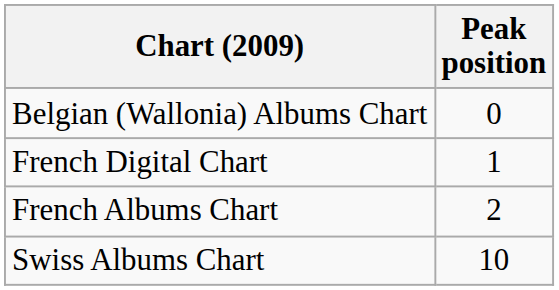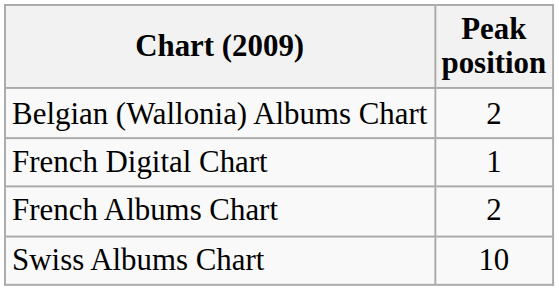Belgian (Wallonia) Albums Chart | Peak position: 0 -> 2
